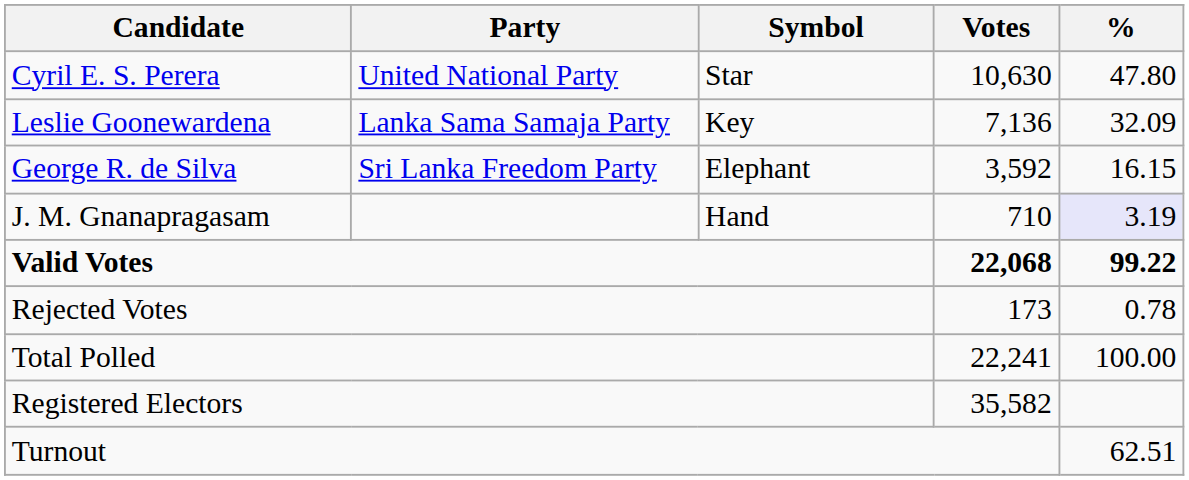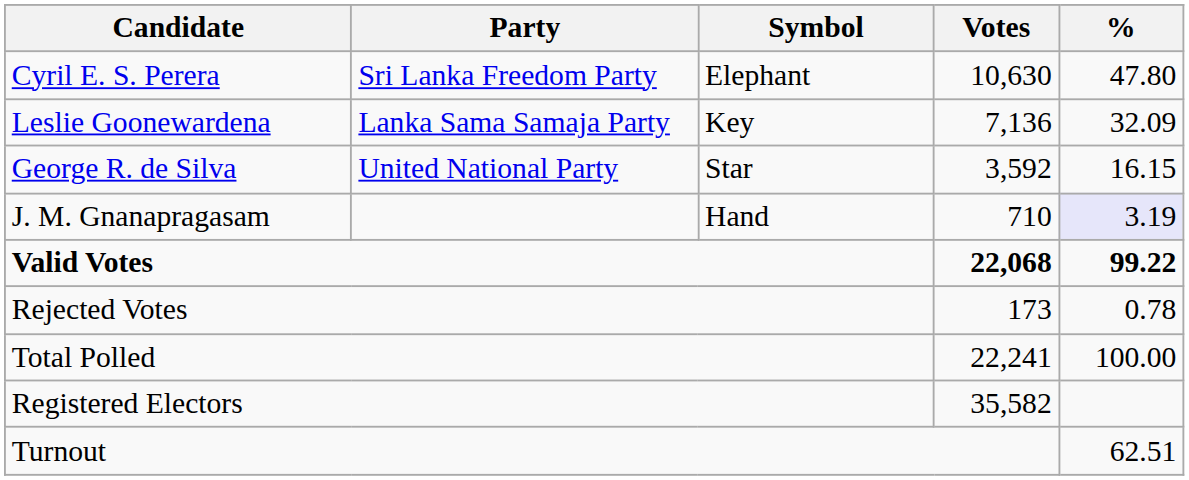Cyril E. S. Perera | Party: United National Party -> Sri Lanka Freedom Party
Cyril E. S. Perera | Symbol: Star -> Elephant
George R. de Silva | Party: Sri Lanka Freedom Party -> United National Party
George R. de Silva | Symbol: Elephant -> Star
